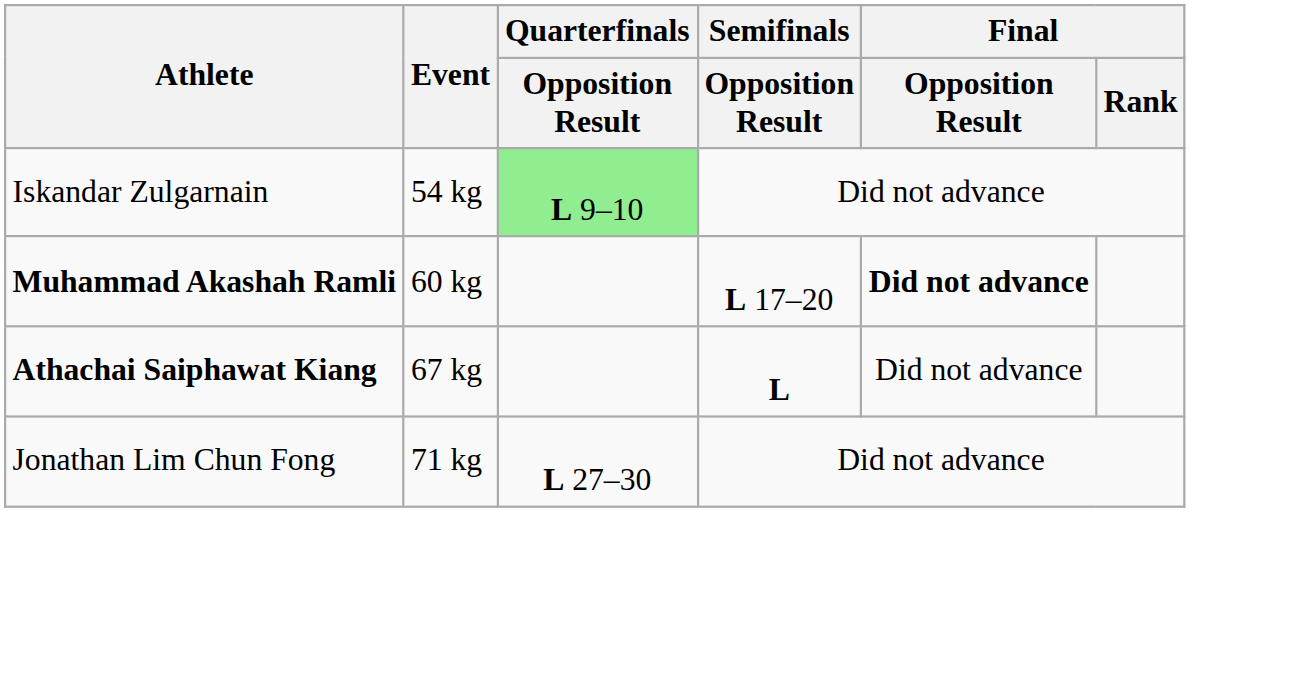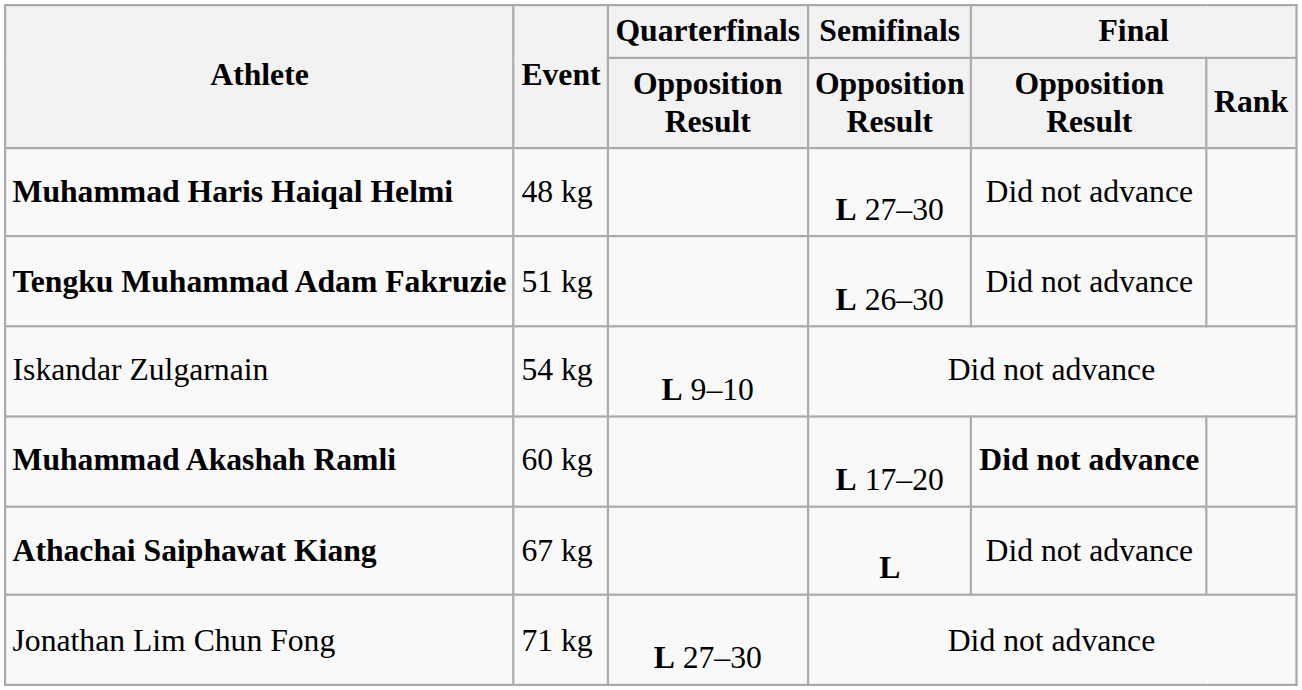+ row: Muhammad Haris Haiqal Helmi | 48 kg | L 27–30 | Did not advance
+ row: Tengku Muhammad Adam Fakruzie | 51 kg | L 26–30 | Did not advance
Iskandar Zulgarnain | Quarterfinals / Opposition Result: lightgreen background -> no background
